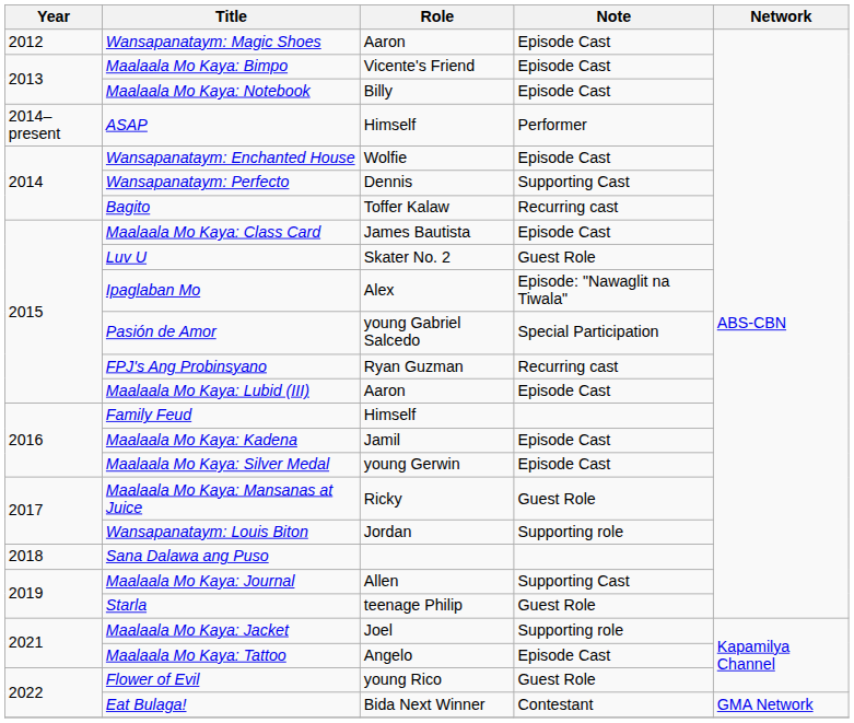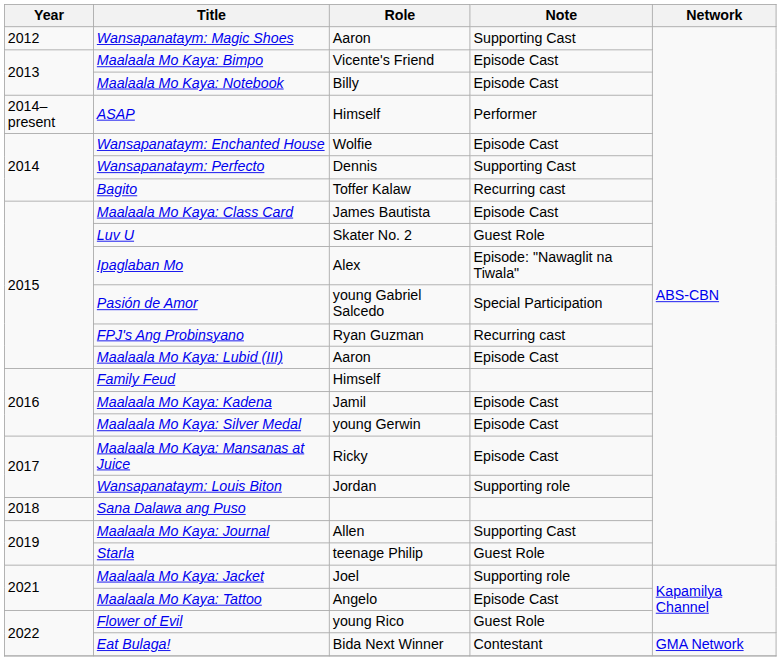Wansapanataym: Magic Shoes | Note: Episode Cast -> Supporting Cast
Maalaala Mo Kaya: Mansanas at Juice | Note: Guest Role -> Episode Cast
